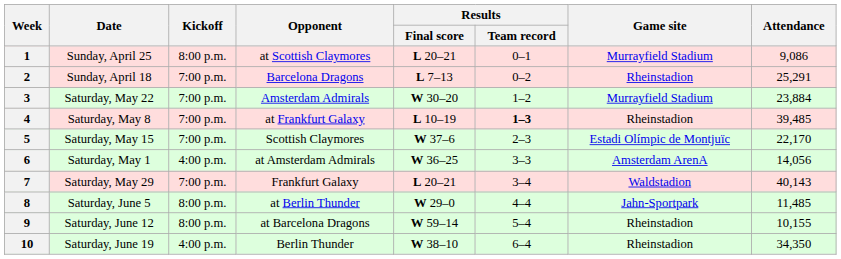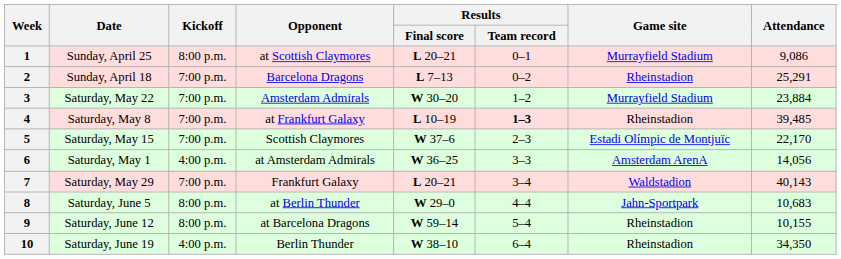8 | Attendance: 11,485 -> 10,683
